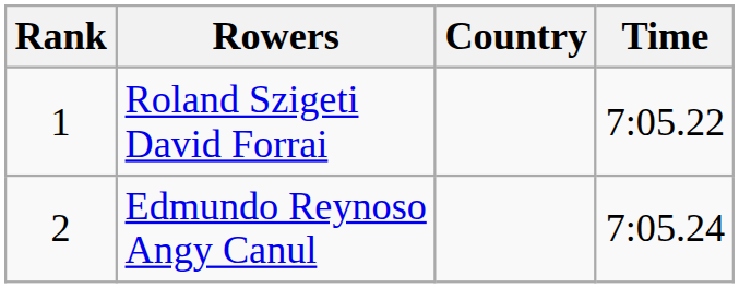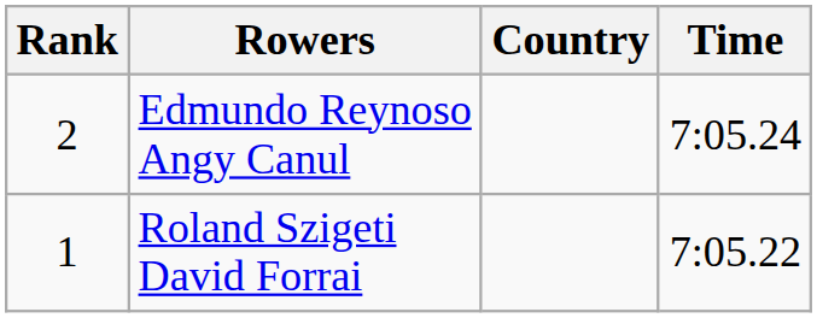rows swapped: Roland Szigeti David Forrai <-> Edmundo Reynoso Angy Canul
